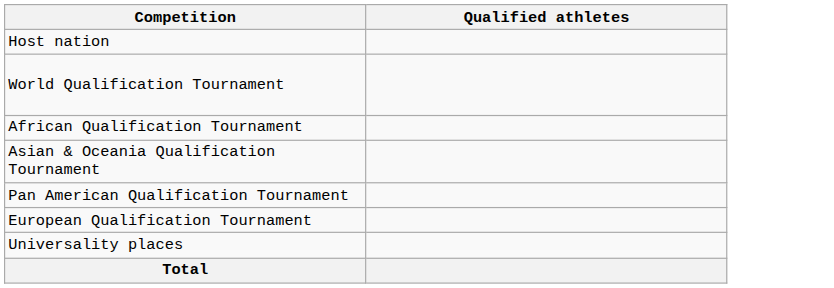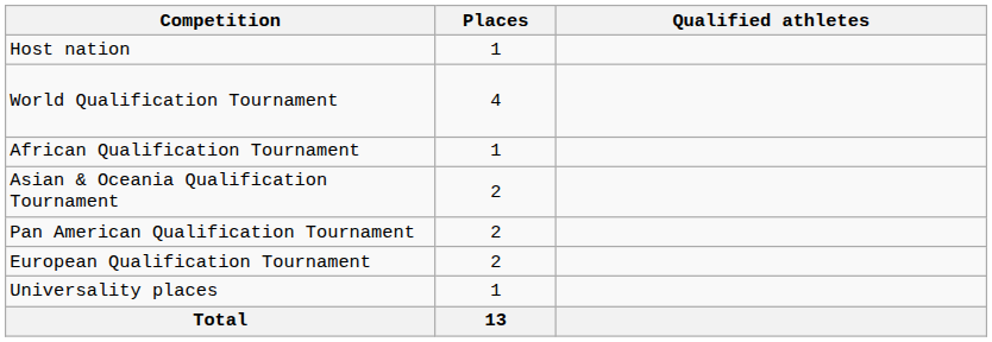+ column: Places | 1 | 4 | 1 | 2 | 2 | 2 | 1 | 13
